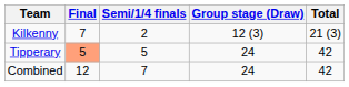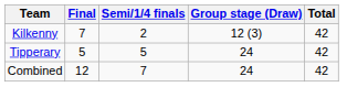Kilkenny | Total: 21 (3) -> 42
Tipperary | Final: lightsalmon background -> no background
